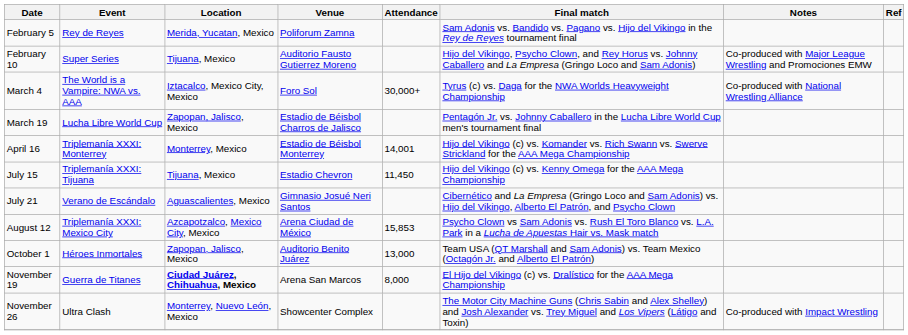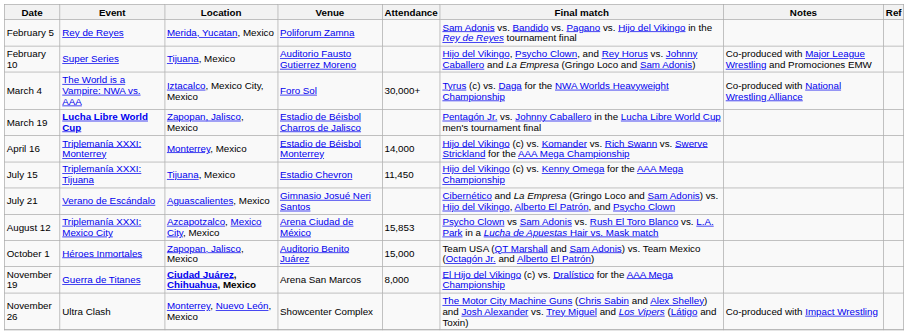March 19 | Event: normal -> bold
April 16 | Attendance: 14,001 -> 14,000
October 1 | Attendance: 13,000 -> 15,000
